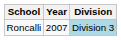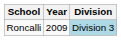Roncalli | Year: 2007 -> 2009
